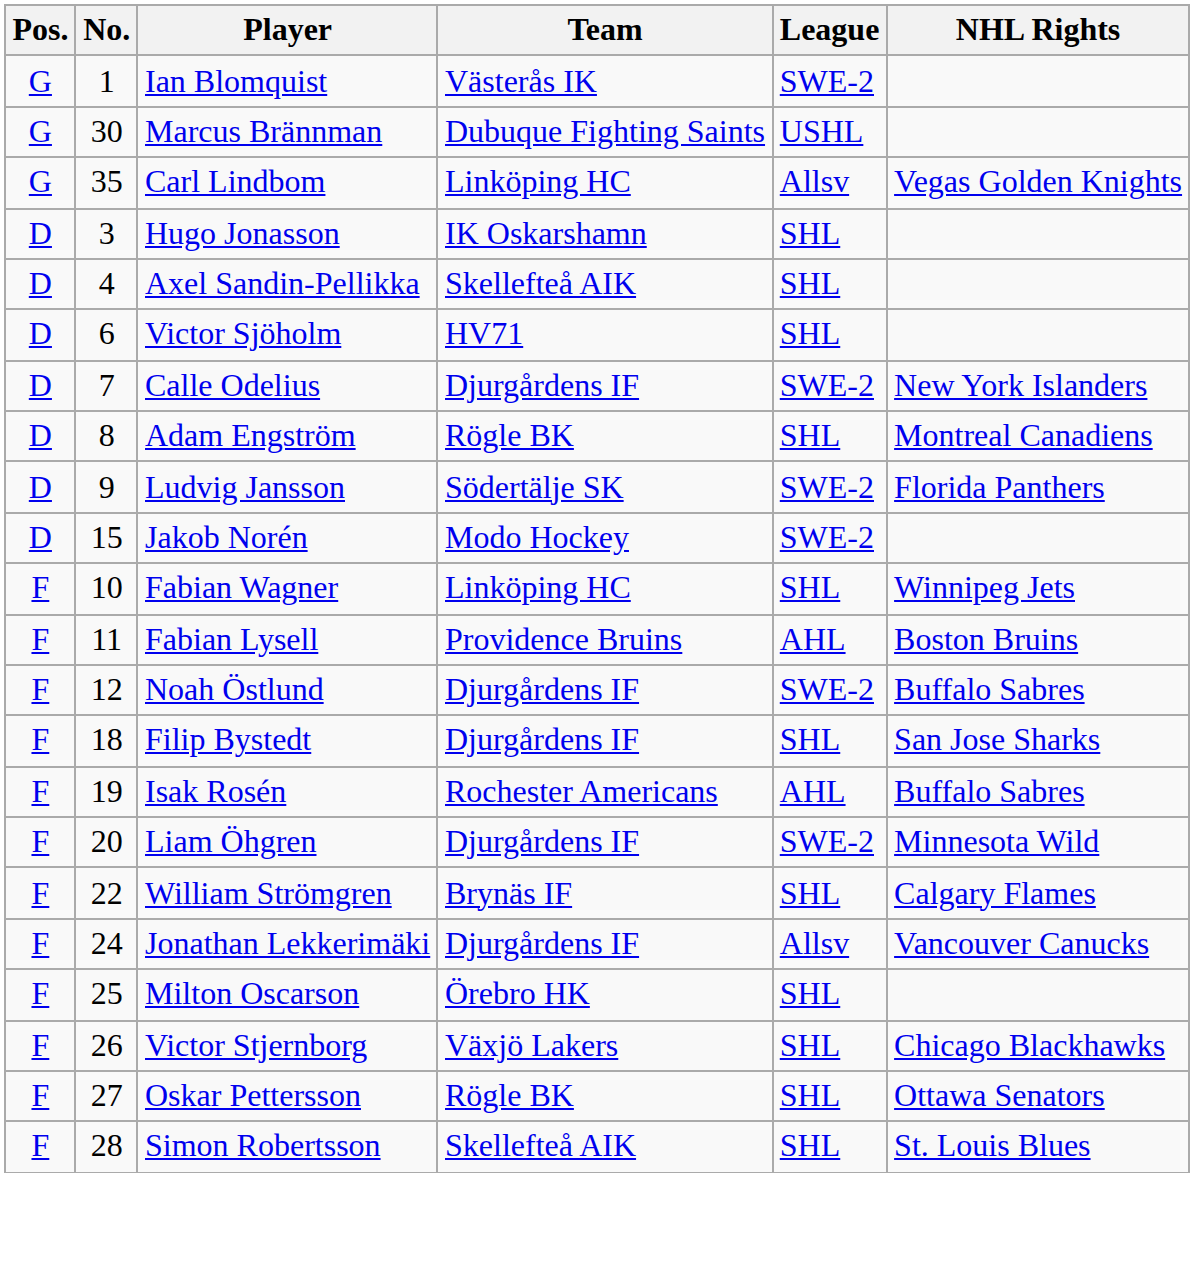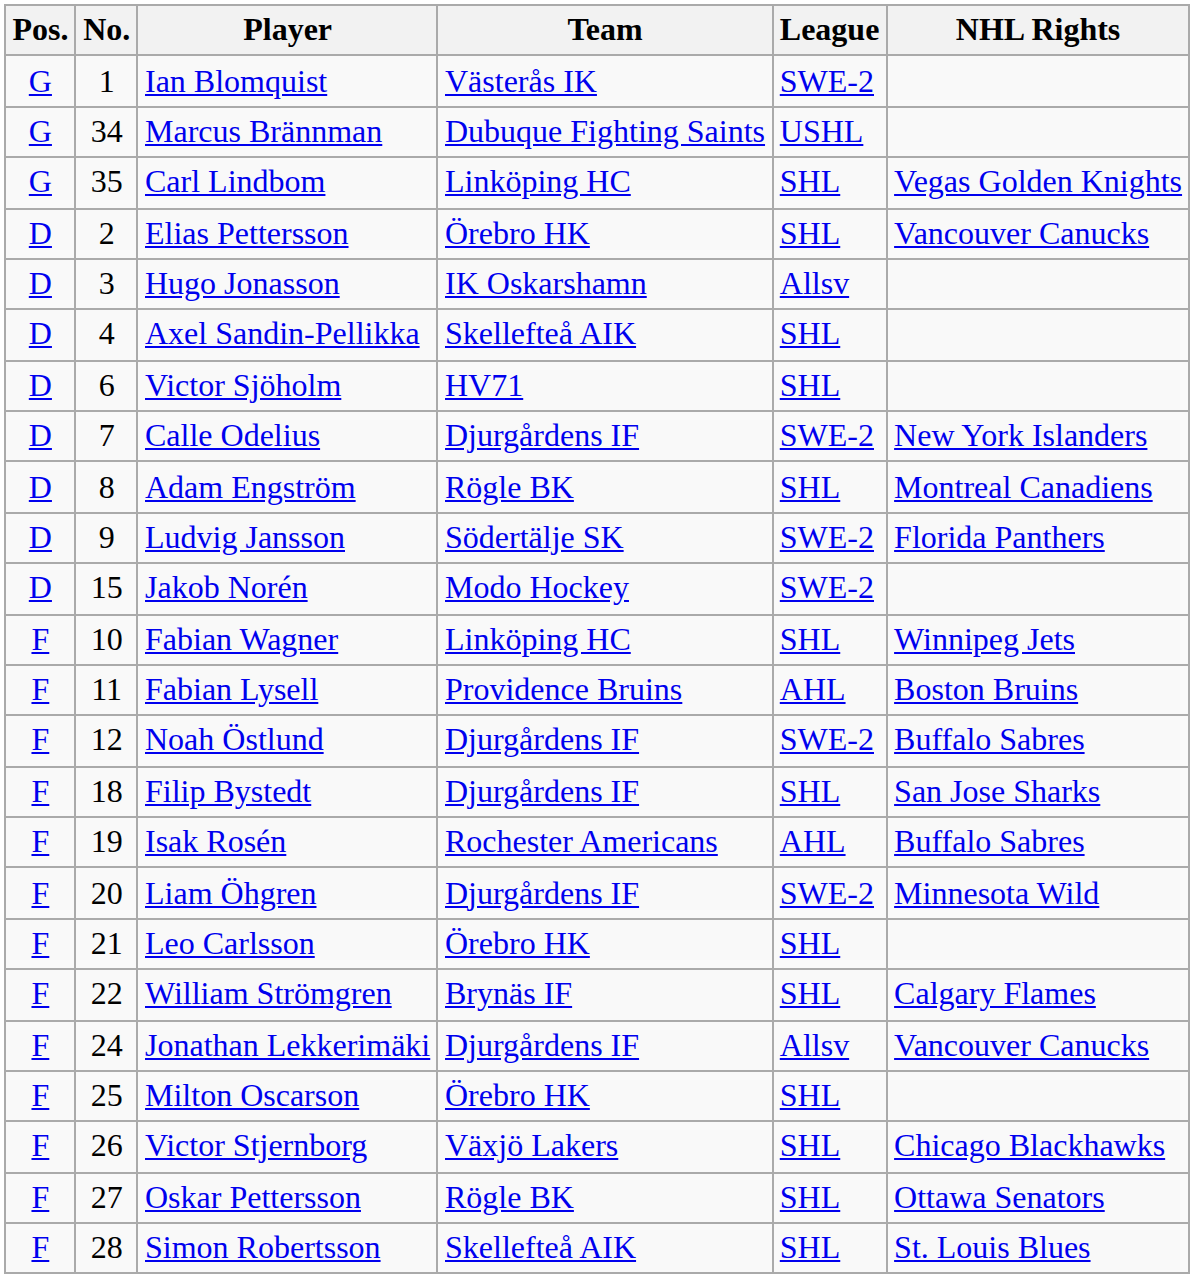Marcus Brännman | No.: 30 -> 34
Carl Lindbom | League: Allsv -> SHL
+ row: D | 2 | Elias Pettersson | Örebro HK | SHL | Vancouver Canucks
Hugo Jonasson | League: SHL -> Allsv
+ row: F | 21 | Leo Carlsson | Örebro HK | SHL
